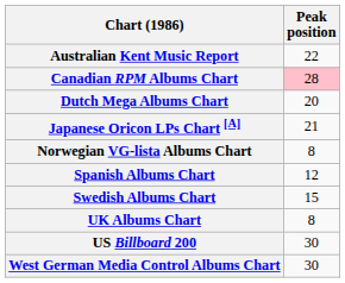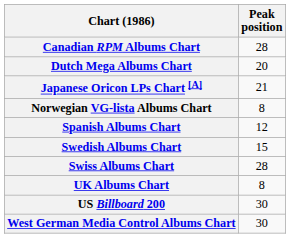- row: Australian Kent Music Report | 22
Canadian RPM Albums Chart | Peak position: pink background -> no background
+ row: Swiss Albums Chart | 28
